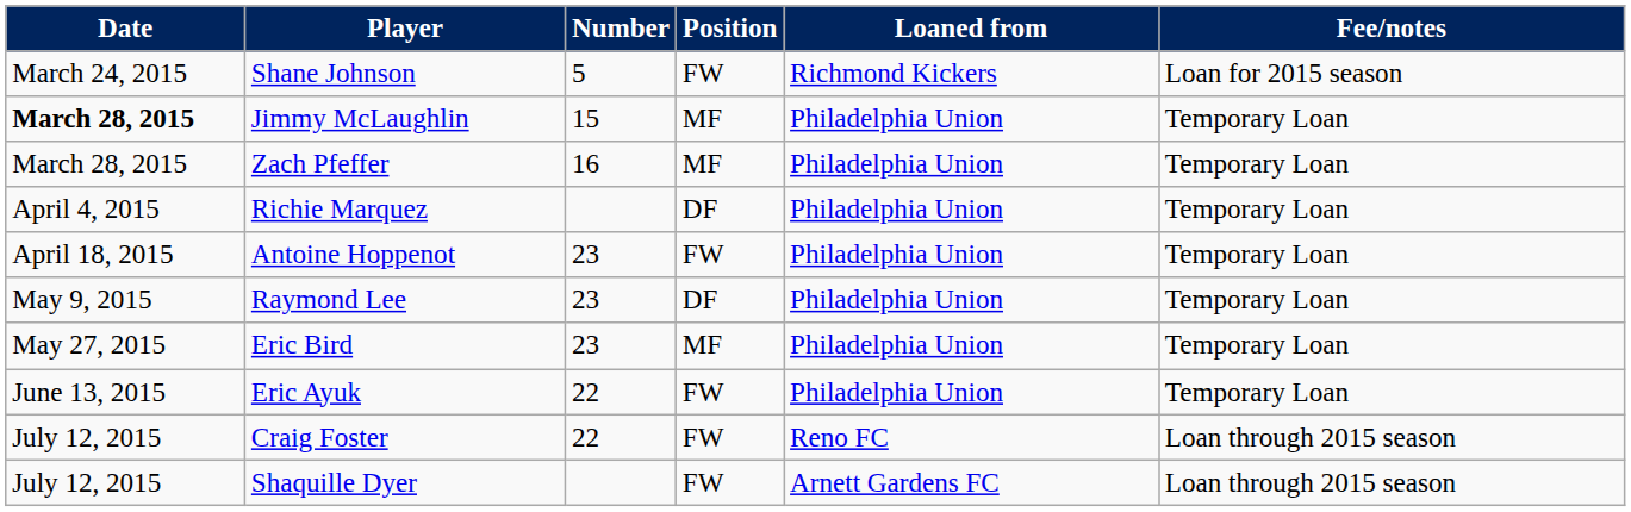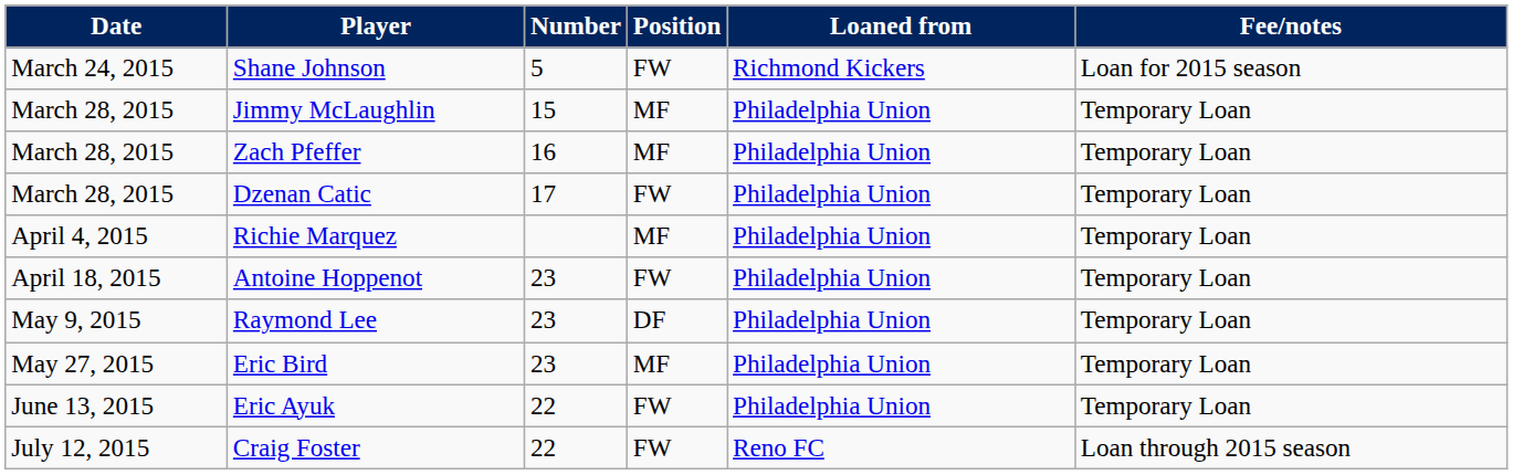Jimmy McLaughlin | Date: bold -> normal
+ row: March 28, 2015 | Dzenan Catic | 17 | FW | Philadelphia Union | Temporary Loan
Richie Marquez | Position: DF -> MF
- row: July 12, 2015 | Shaquille Dyer | FW | Arnett Gardens FC | Loan through 2015 season
